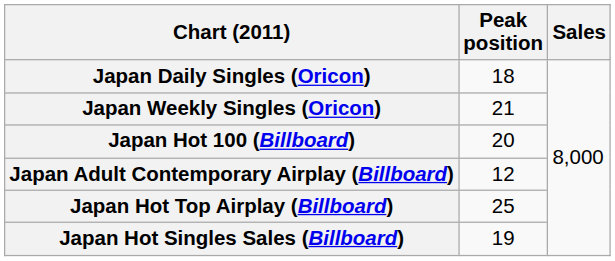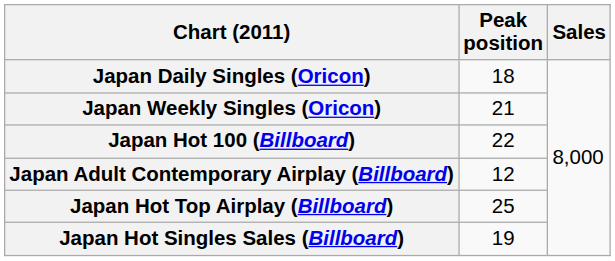Japan Hot 100 (Billboard) | Peak position: 20 -> 22
